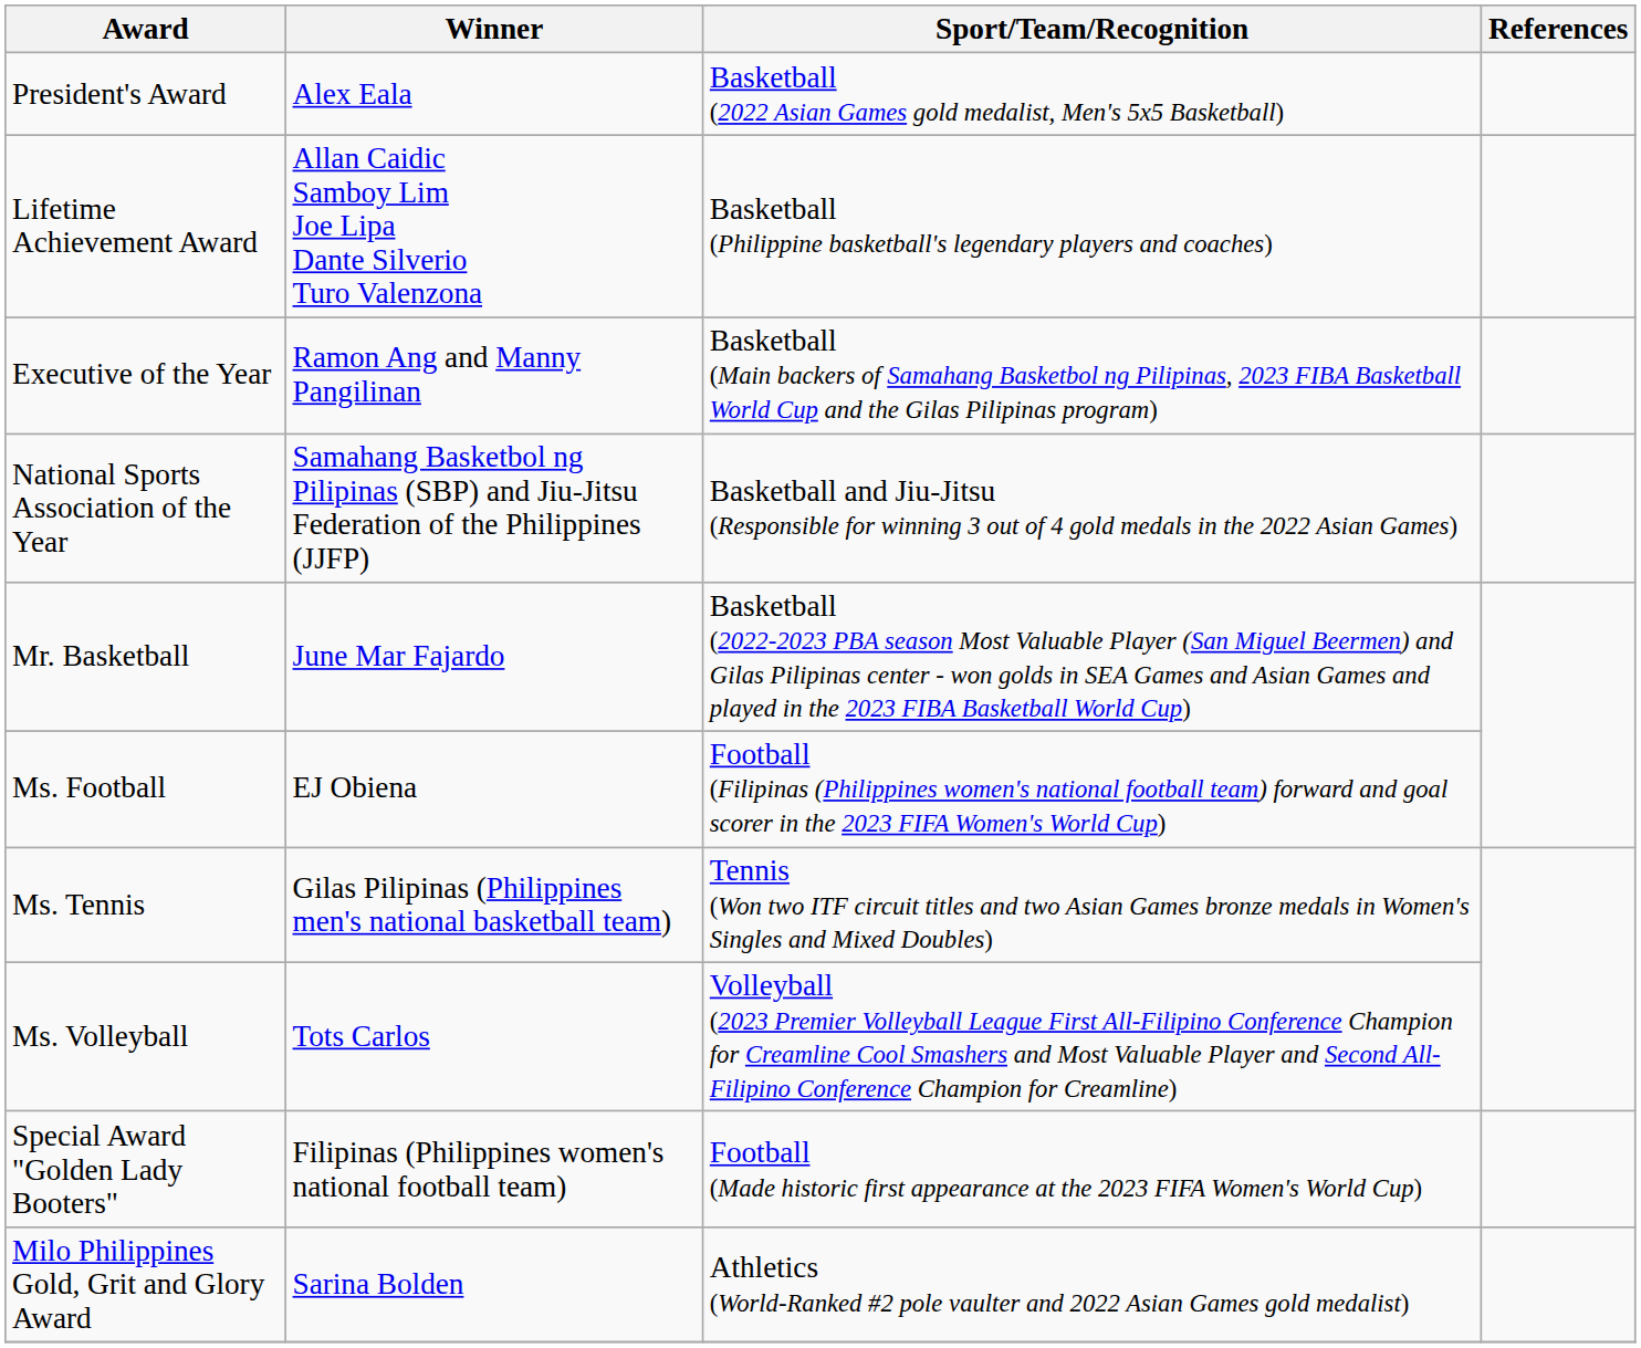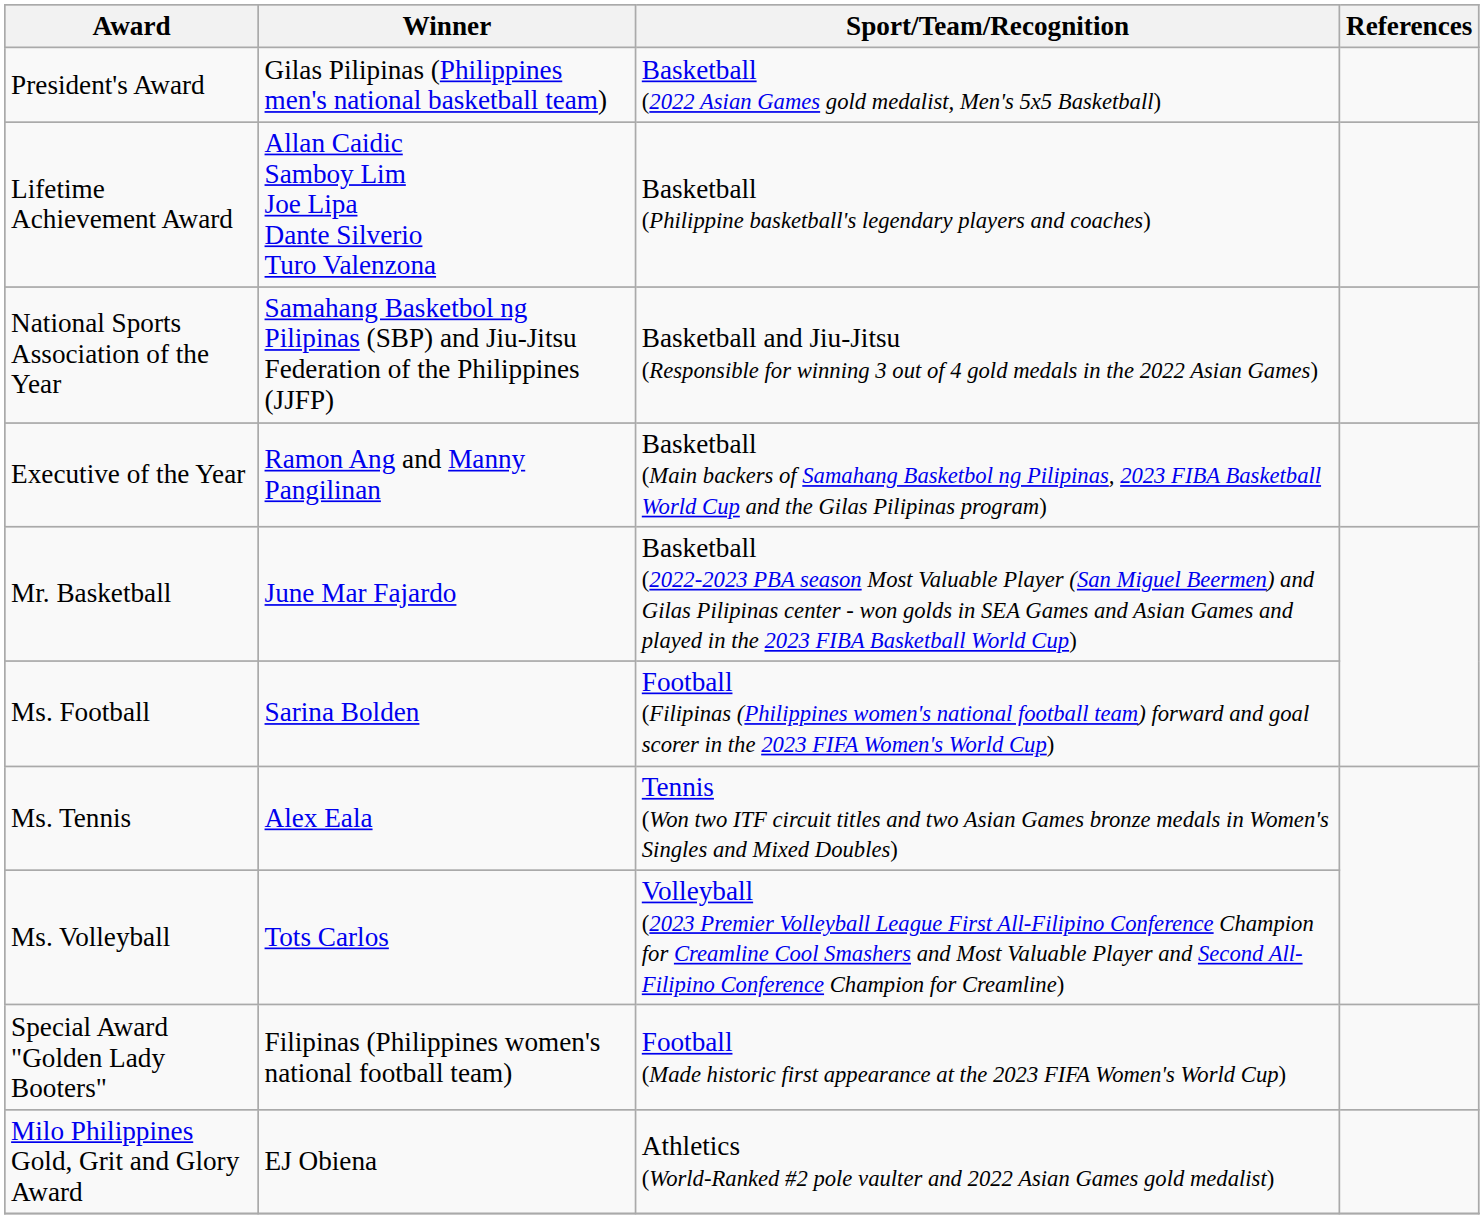President's Award | Winner: Alex Eala -> Gilas Pilipinas (Philippines men's national basketball team)
rows swapped: National Sports Association of the Year <-> Executive of the Year
Ms. Football | Winner: EJ Obiena -> Sarina Bolden
Ms. Tennis | Winner: Gilas Pilipinas (Philippines men's national basketball team) -> Alex Eala
Milo Philippines Gold, Grit and Glory Award | Winner: Sarina Bolden -> EJ Obiena
